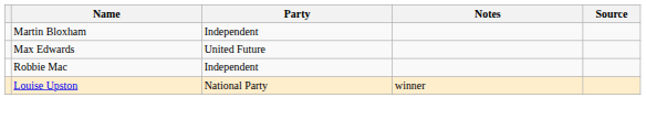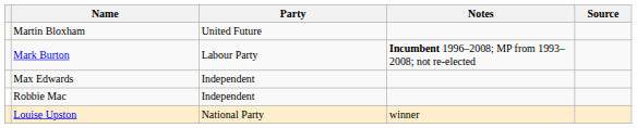Martin Bloxham | Party: Independent -> United Future
+ row: Mark Burton | Labour Party | Incumbent 1996–2008; MP from 1993–2008; not re-elected
Max Edwards | Party: United Future -> Independent
